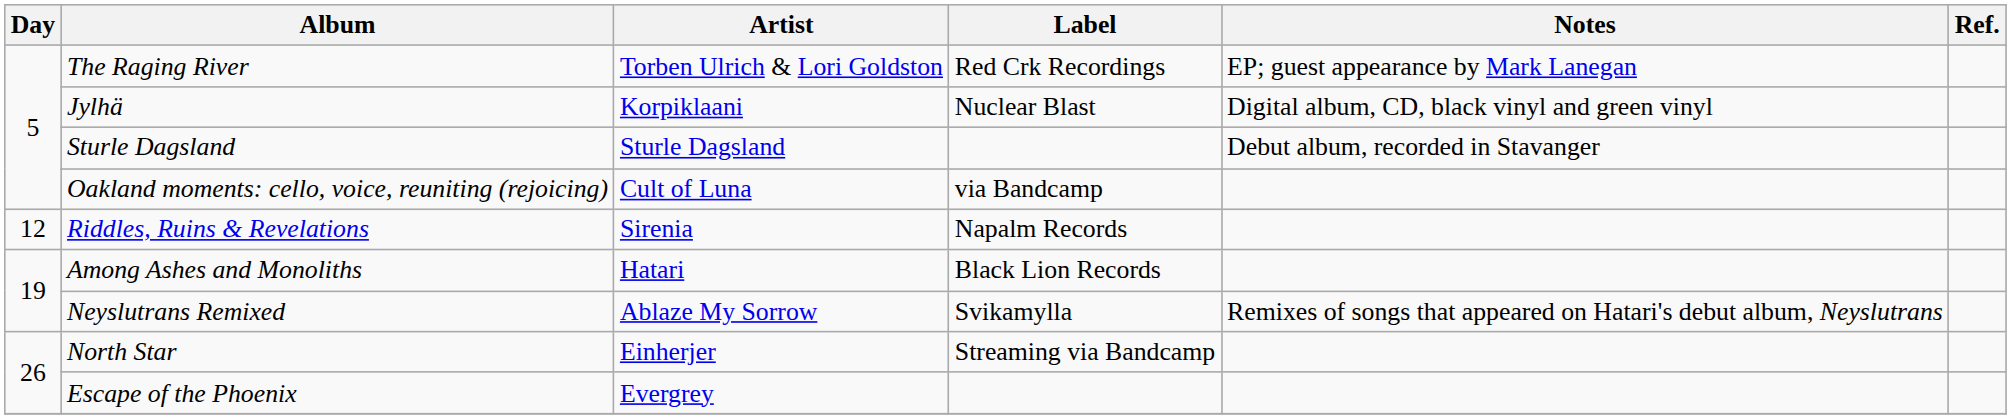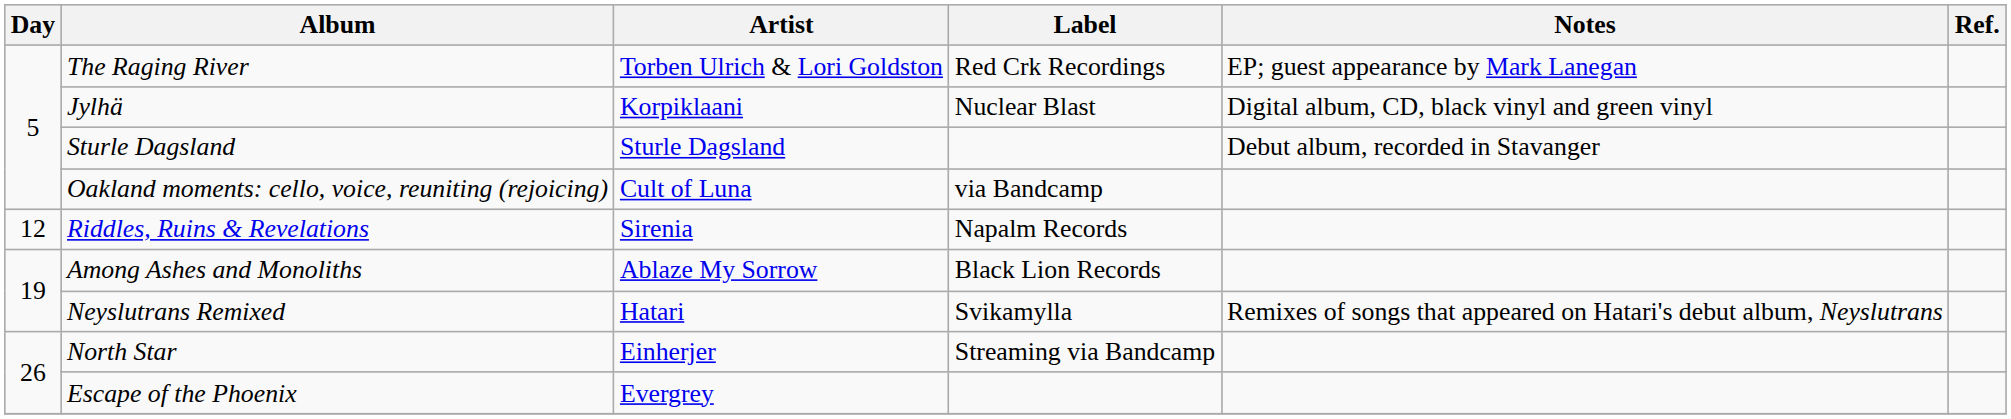Among Ashes and Monoliths | Artist: Hatari -> Ablaze My Sorrow
Neyslutrans Remixed | Artist: Ablaze My Sorrow -> Hatari
